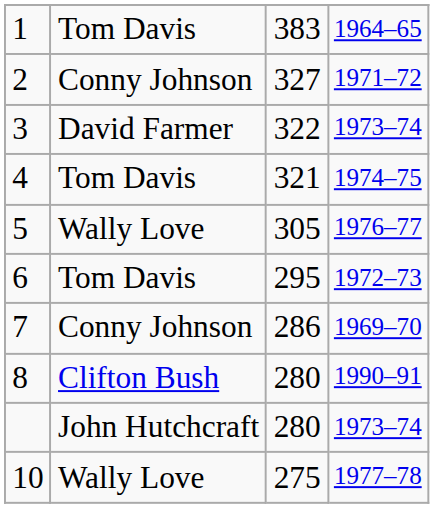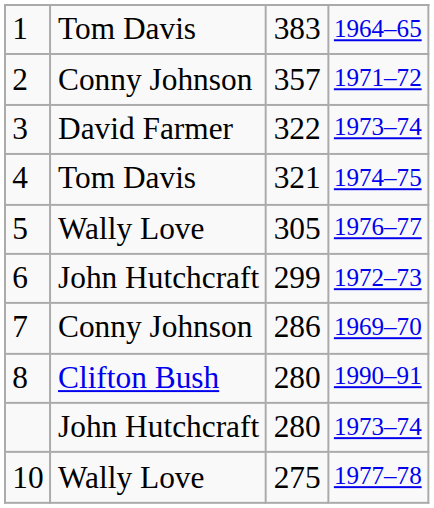2 | column 3: 327 -> 357
6 | column 2: Tom Davis -> John Hutchcraft
6 | column 3: 295 -> 299
